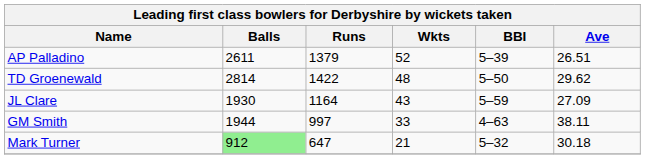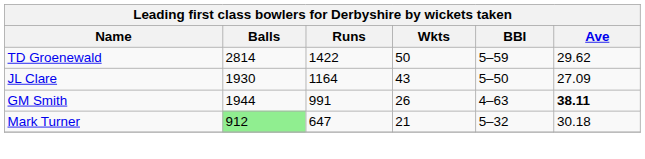- row: AP Palladino | 2611 | 1379 | 52 | 5–39 | 26.51
TD Groenewald | Wkts: 48 -> 50
TD Groenewald | BBI: 5–50 -> 5–59
JL Clare | BBI: 5–59 -> 5–50
GM Smith | Runs: 997 -> 991
GM Smith | Wkts: 33 -> 26
GM Smith | Ave: normal -> bold
